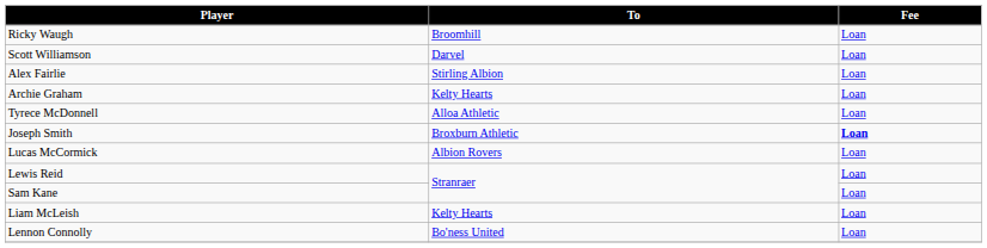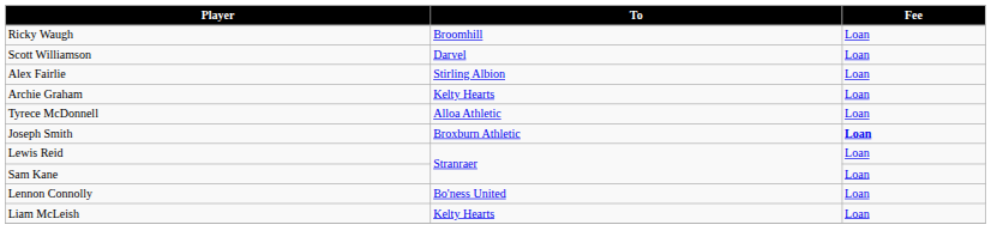- row: Lucas McCormick | Albion Rovers | Loan
rows swapped: Liam McLeish <-> Lennon Connolly
